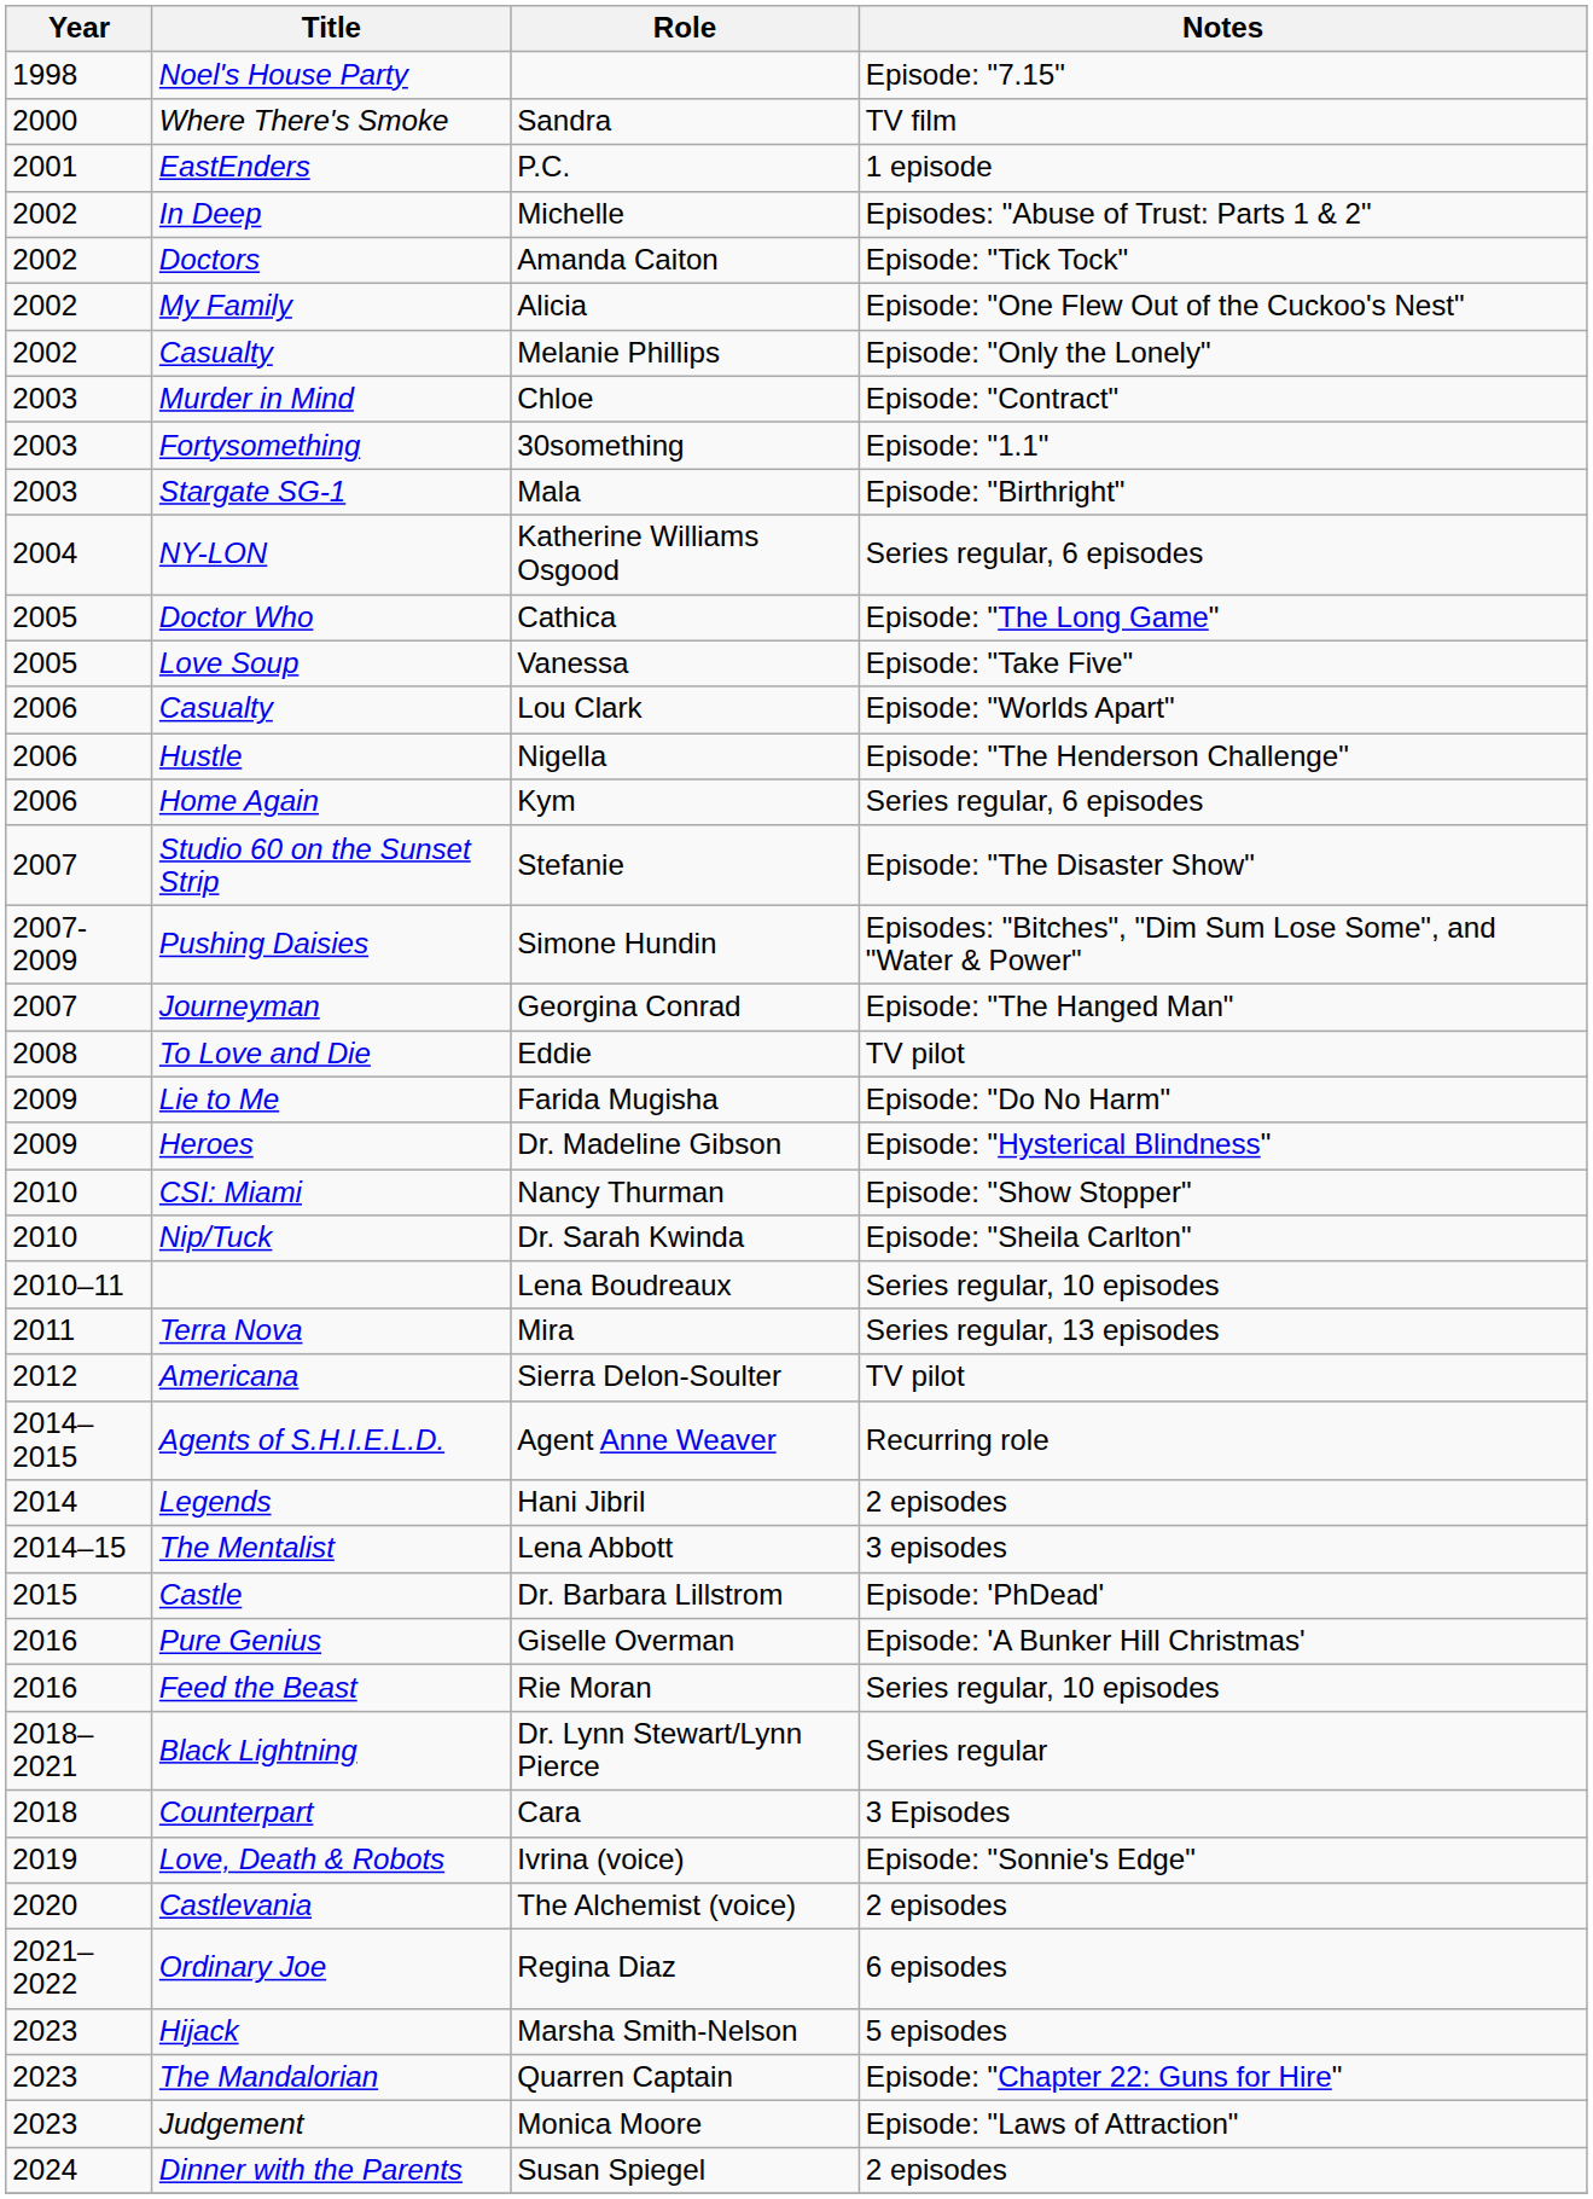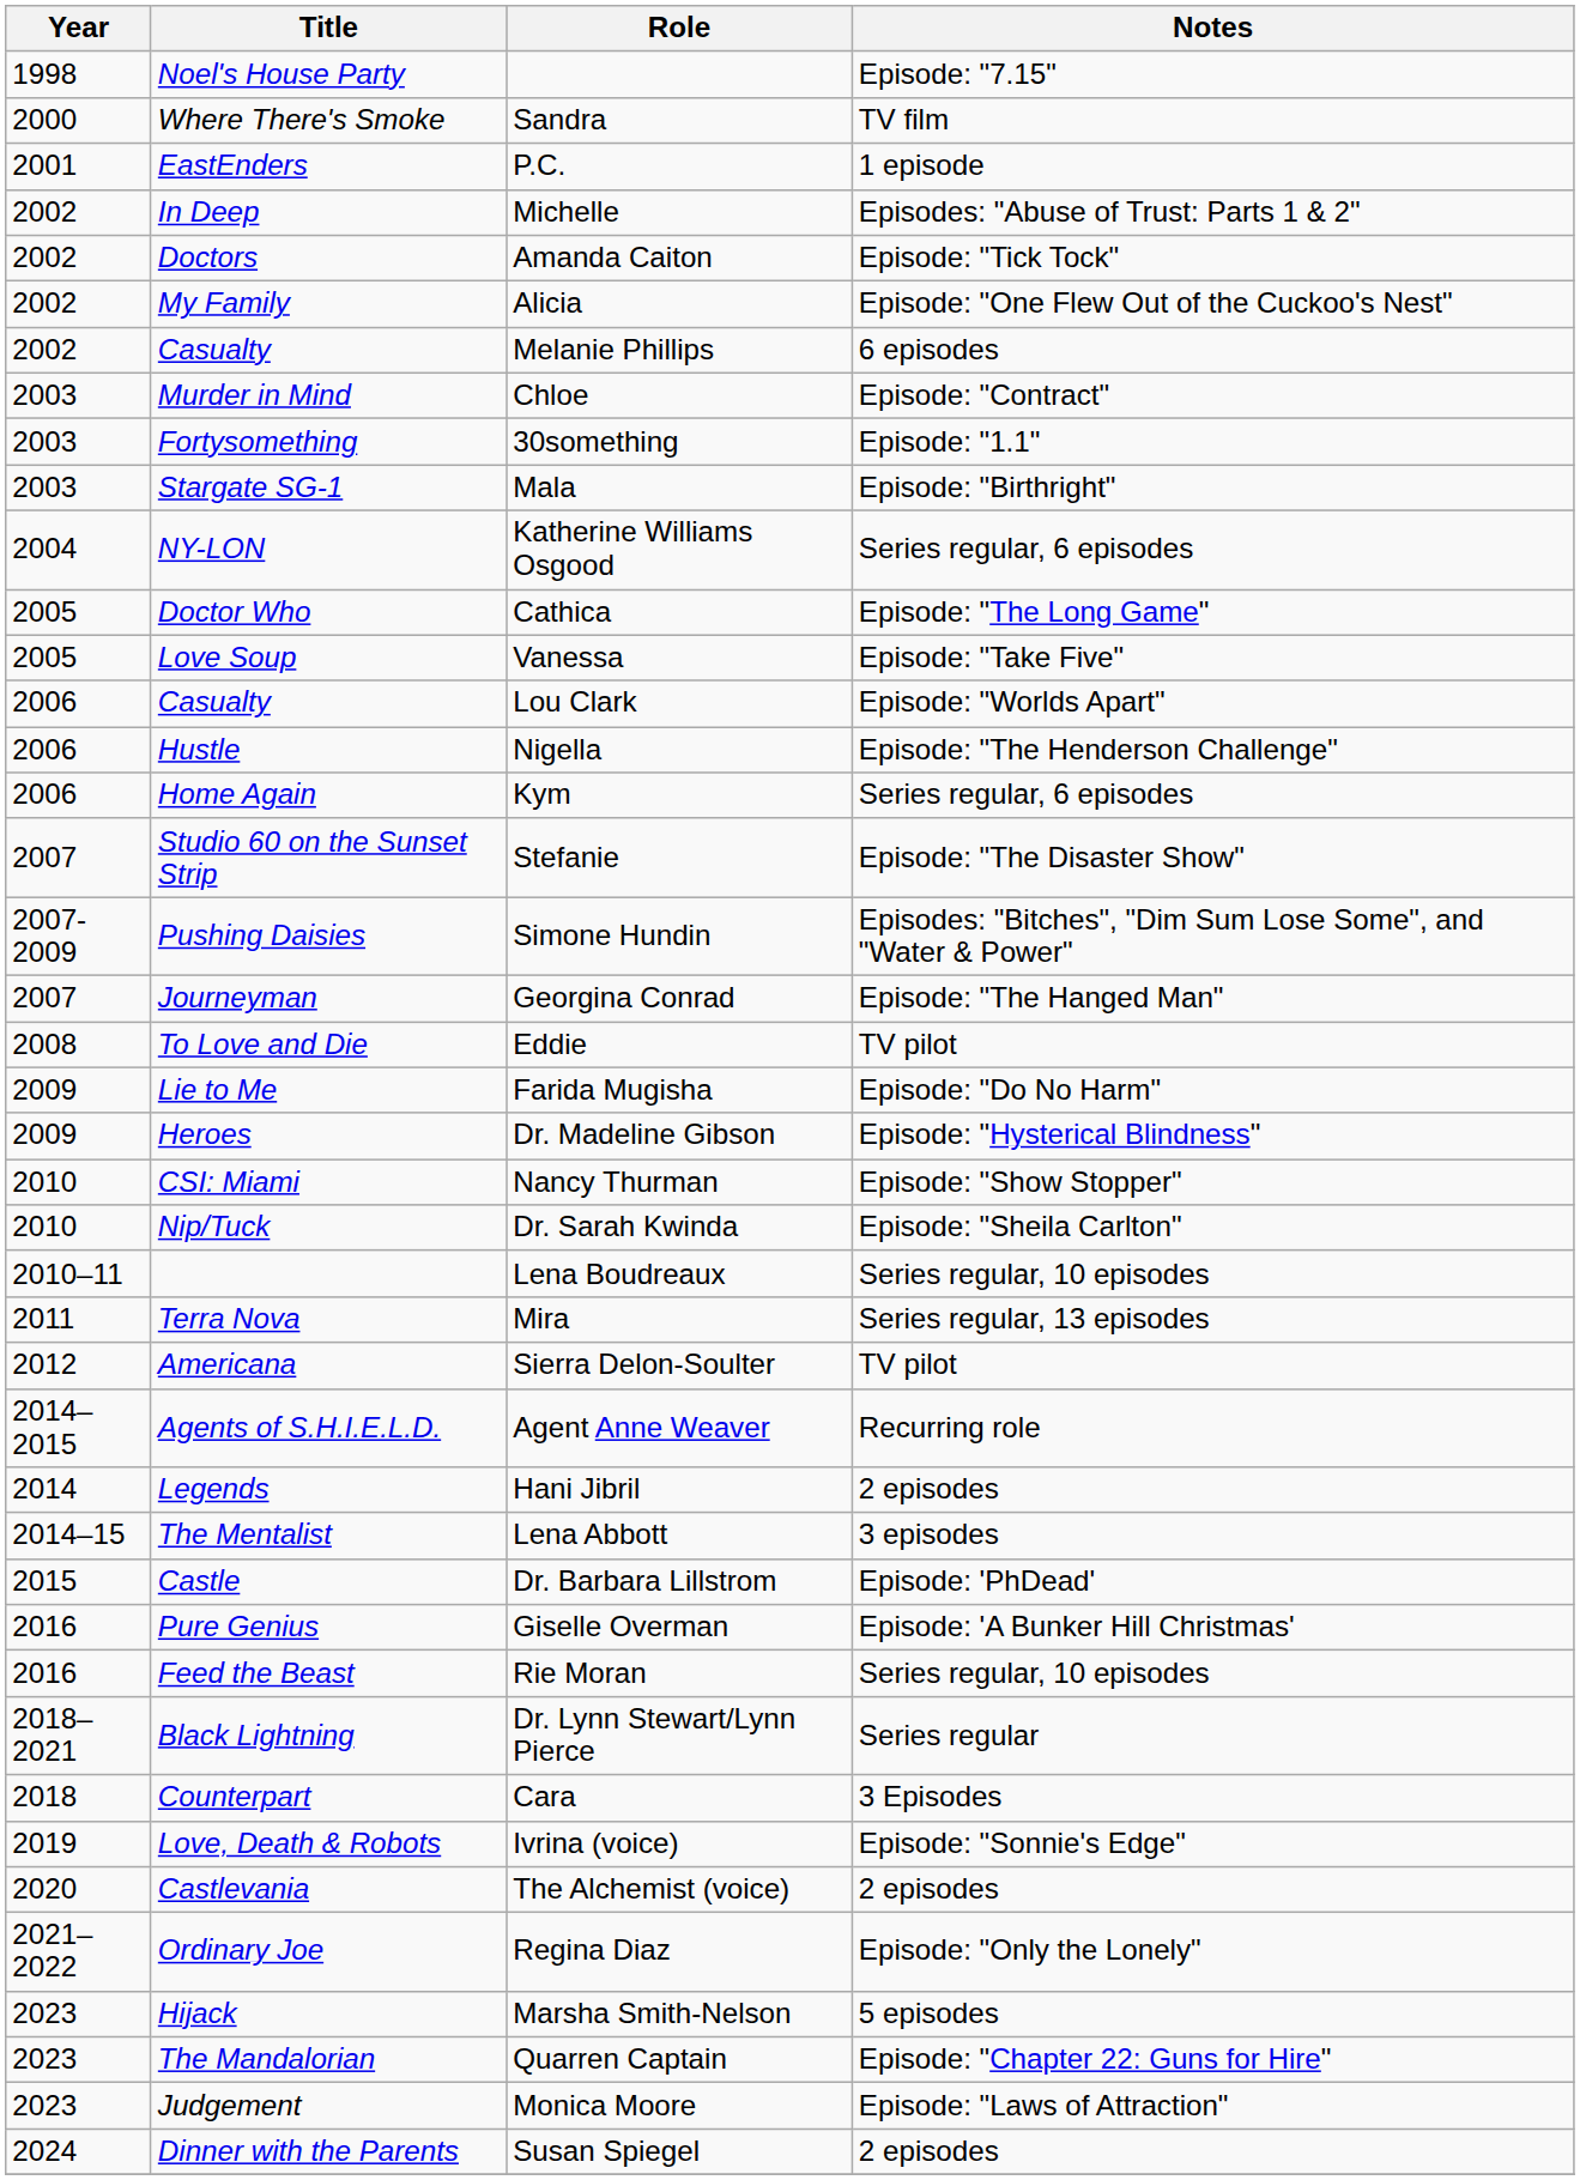Melanie Phillips | Notes: Episode: "Only the Lonely" -> 6 episodes
Regina Diaz | Notes: 6 episodes -> Episode: "Only the Lonely"
